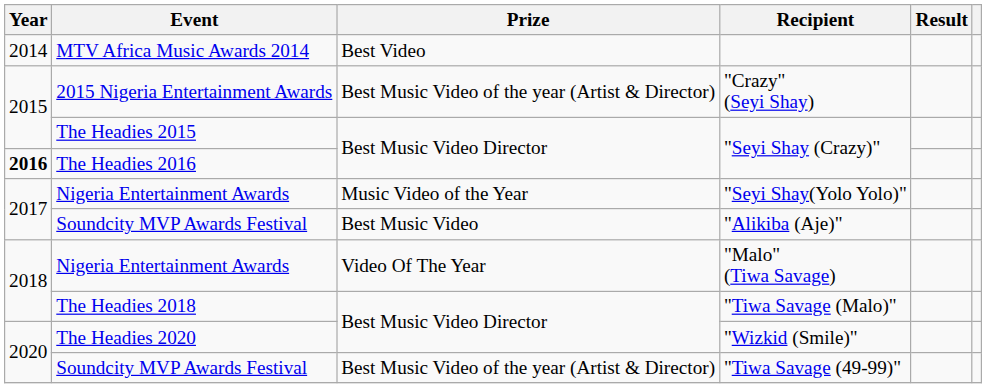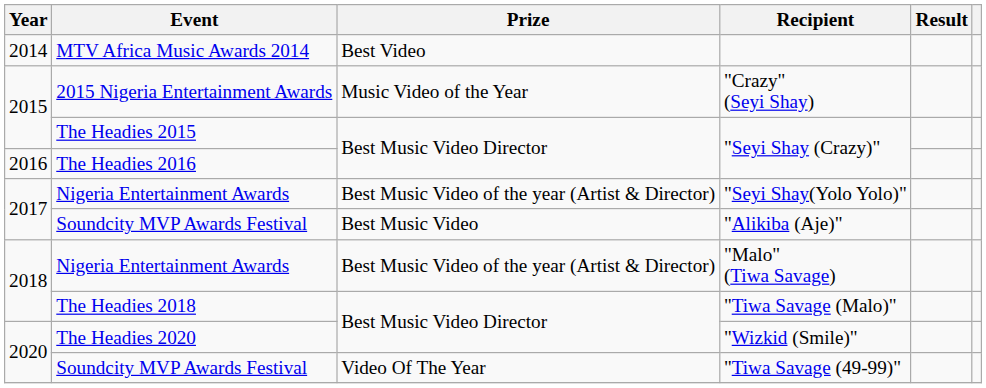"Crazy" (Seyi Shay) | Prize: Best Music Video of the year (Artist & Director) -> Music Video of the Year
The Headies 2016 / "Seyi Shay (Crazy)" | Year: bold -> normal
"Seyi Shay(Yolo Yolo)" | Prize: Music Video of the Year -> Best Music Video of the year (Artist & Director)
"Malo" (Tiwa Savage) | Prize: Video Of The Year -> Best Music Video of the year (Artist & Director)
"Tiwa Savage (49-99)" | Prize: Best Music Video of the year (Artist & Director) -> Video Of The Year
